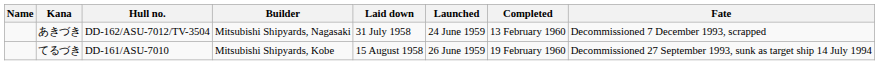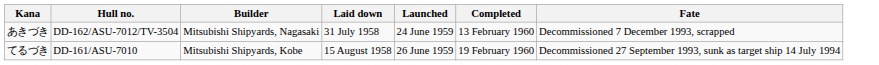- column: Name
